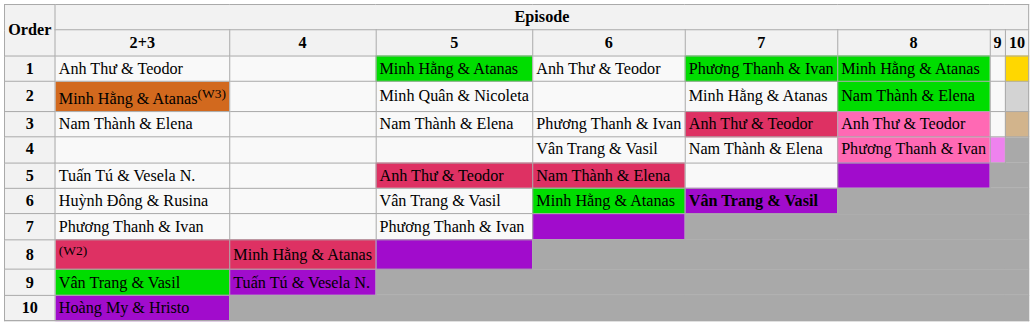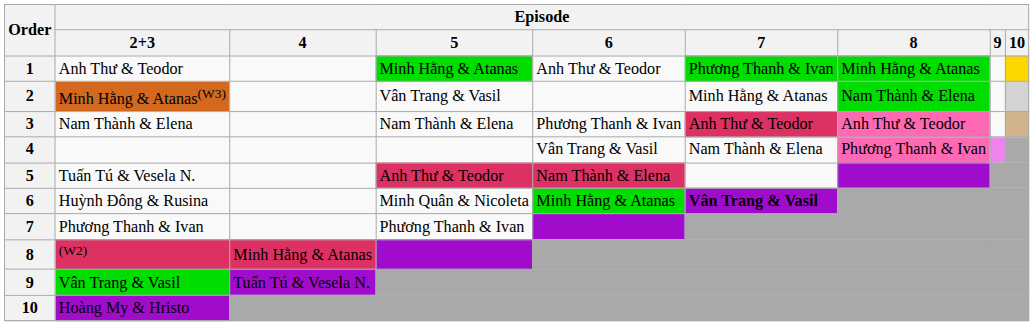Minh Hằng & Atanas(W3) | Episode / 5: Minh Quân & Nicoleta -> Vân Trang & Vasil
Huỳnh Đông & Rusina | Episode / 5: Vân Trang & Vasil -> Minh Quân & Nicoleta
